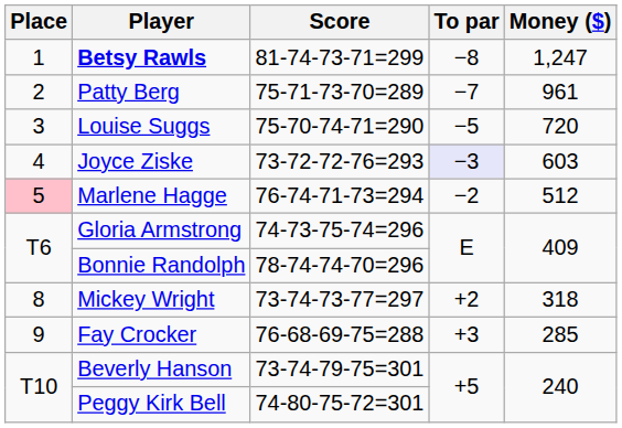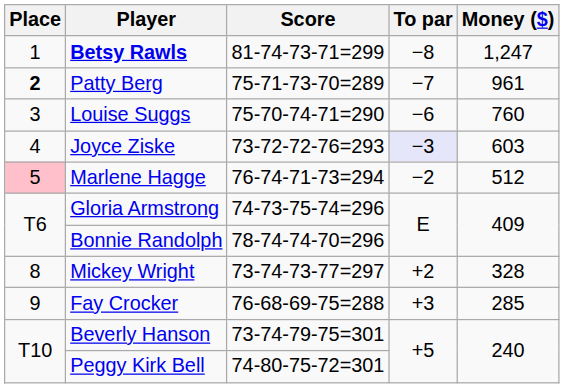Patty Berg | Place: normal -> bold
Louise Suggs | To par: −5 -> −6
Louise Suggs | Money ($): 720 -> 760
Mickey Wright | Money ($): 318 -> 328
